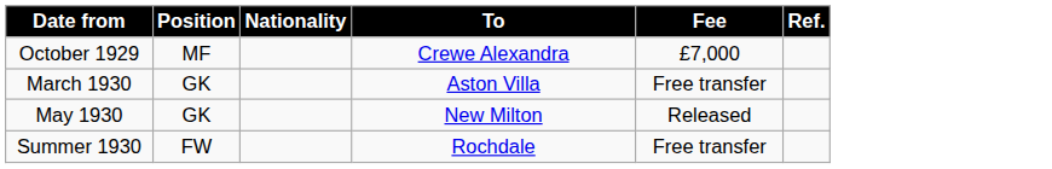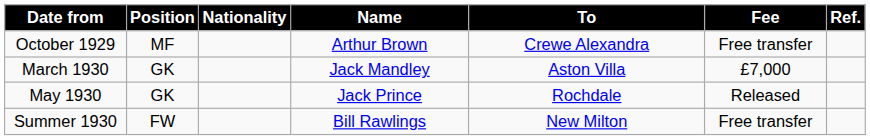+ column: Name | Arthur Brown | Jack Mandley | Jack Prince | Bill Rawlings
October 1929 | Fee: £7,000 -> Free transfer
March 1930 | Fee: Free transfer -> £7,000
May 1930 | To: New Milton -> Rochdale
Summer 1930 | To: Rochdale -> New Milton
